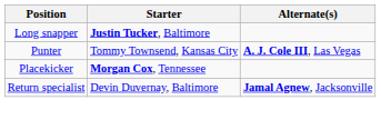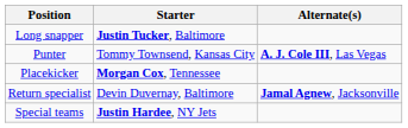+ row: Special teams | Justin Hardee, NY Jets
